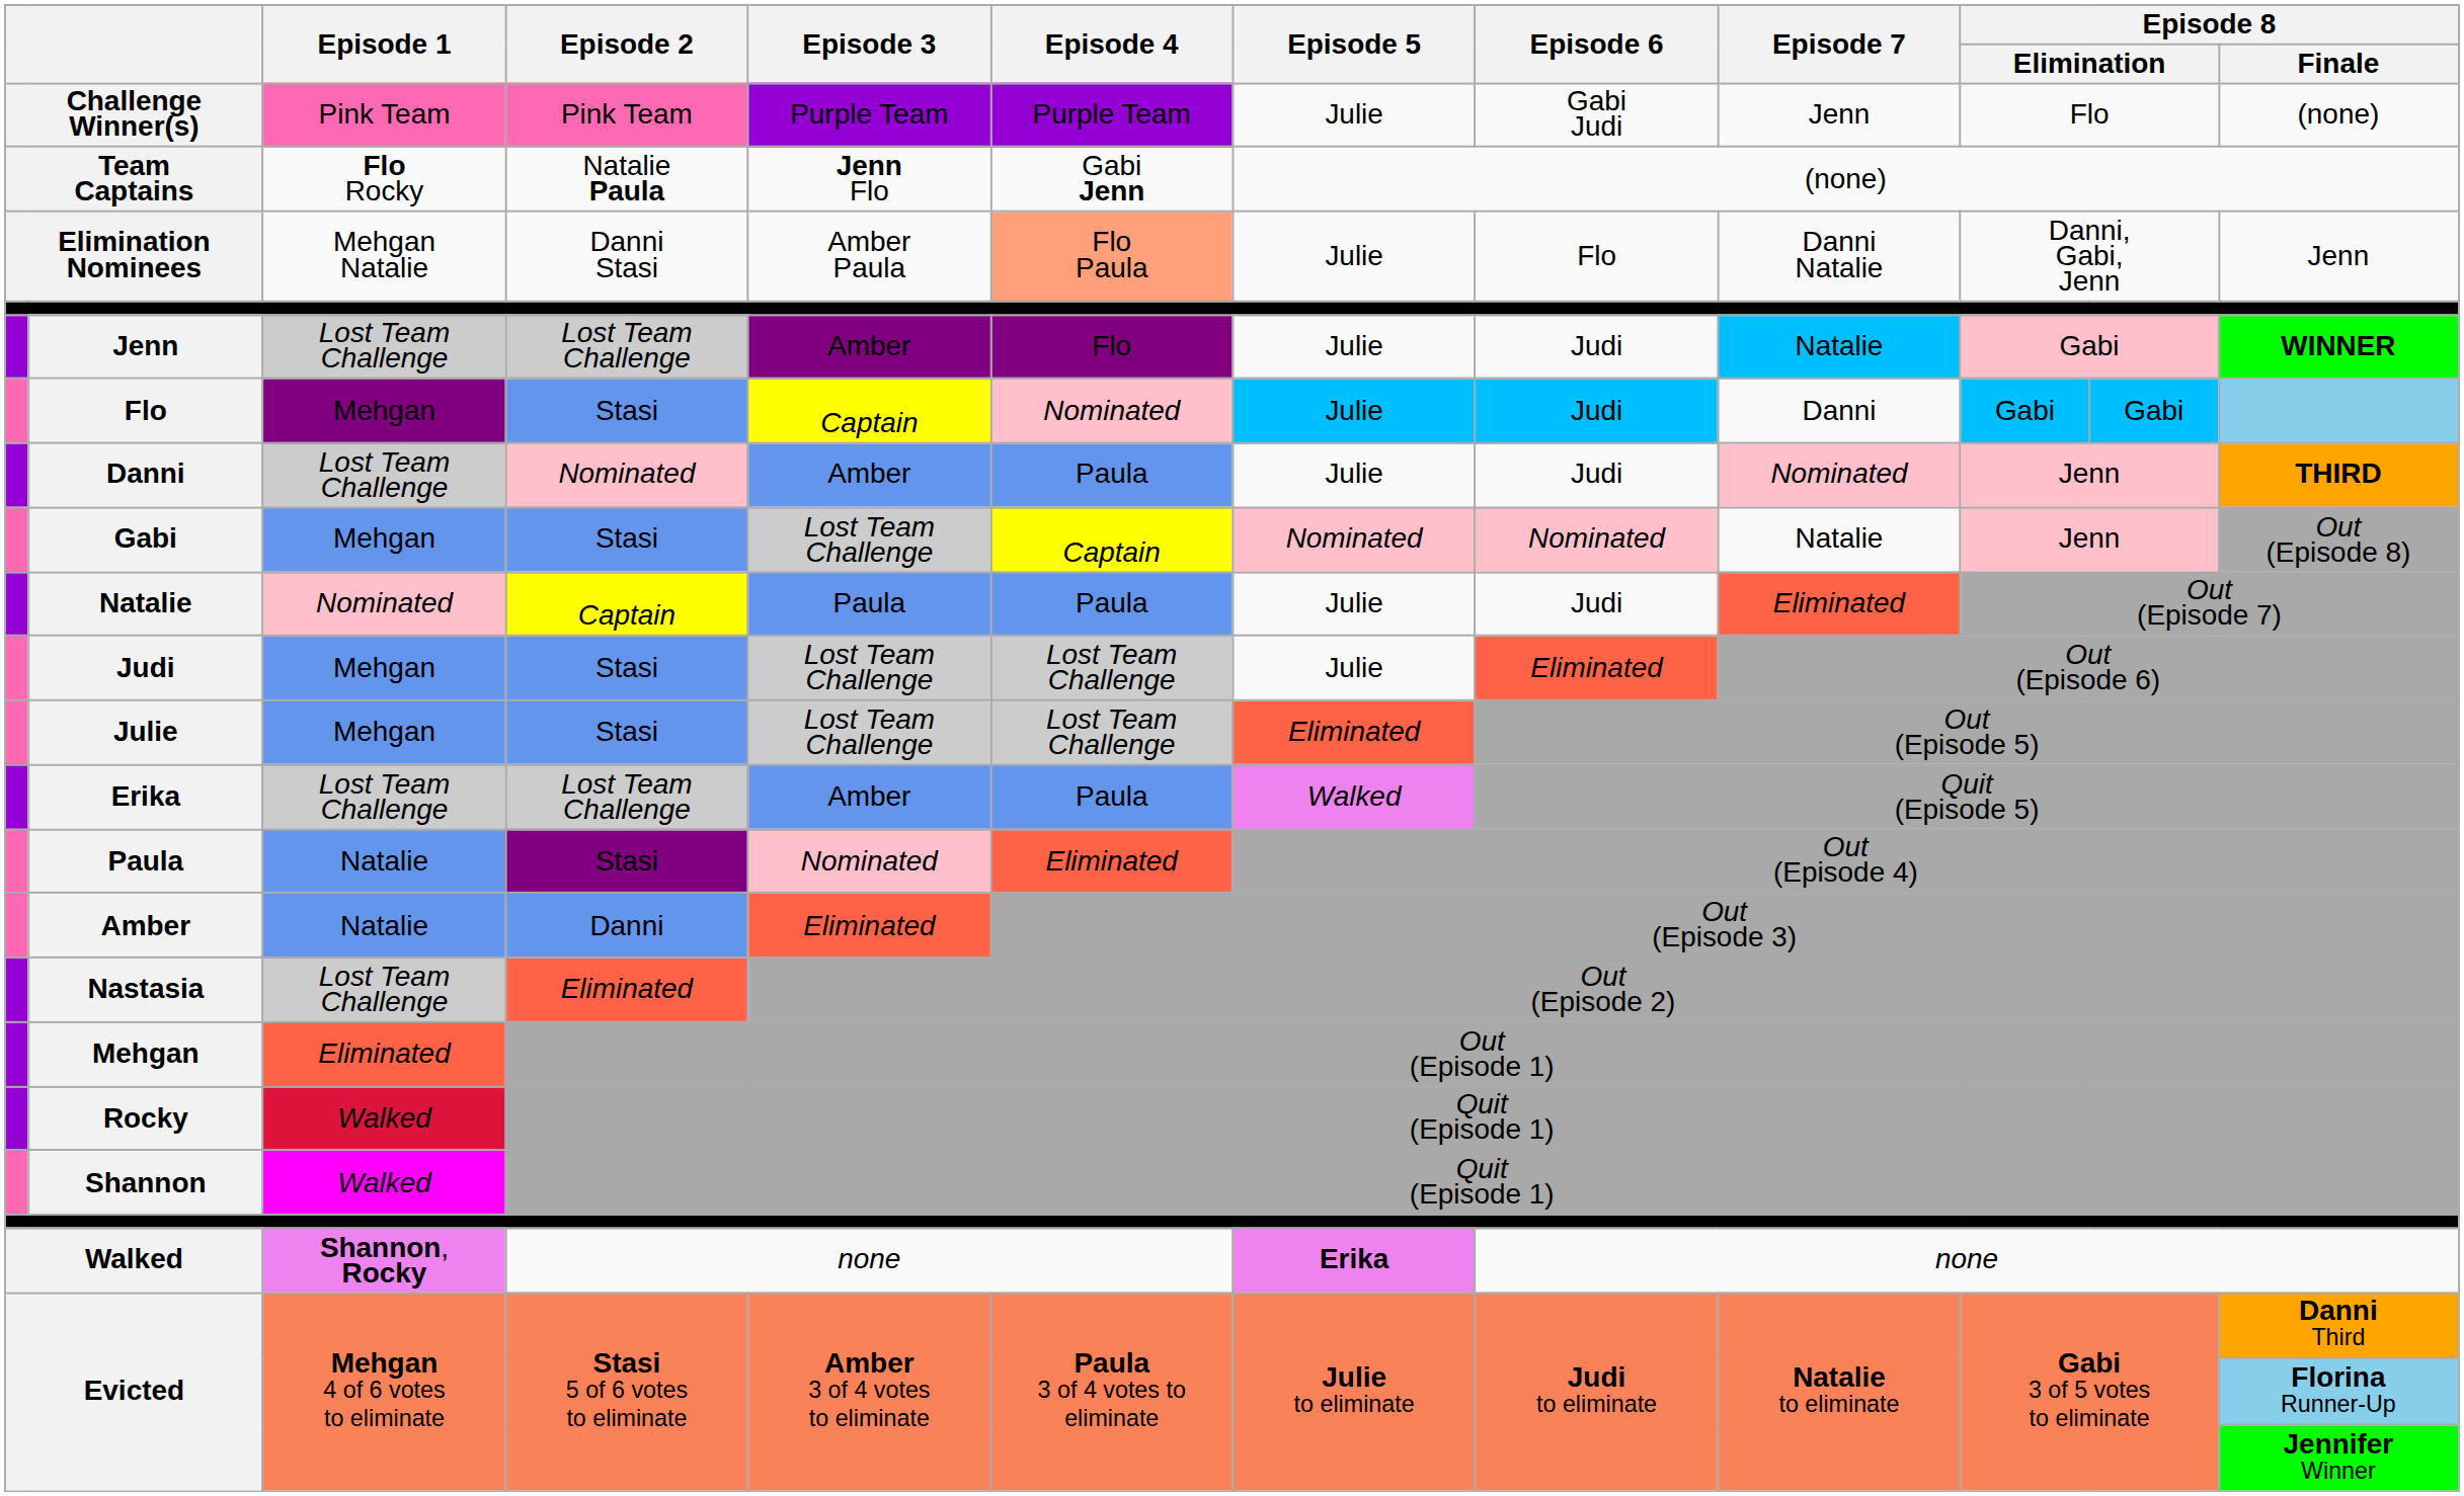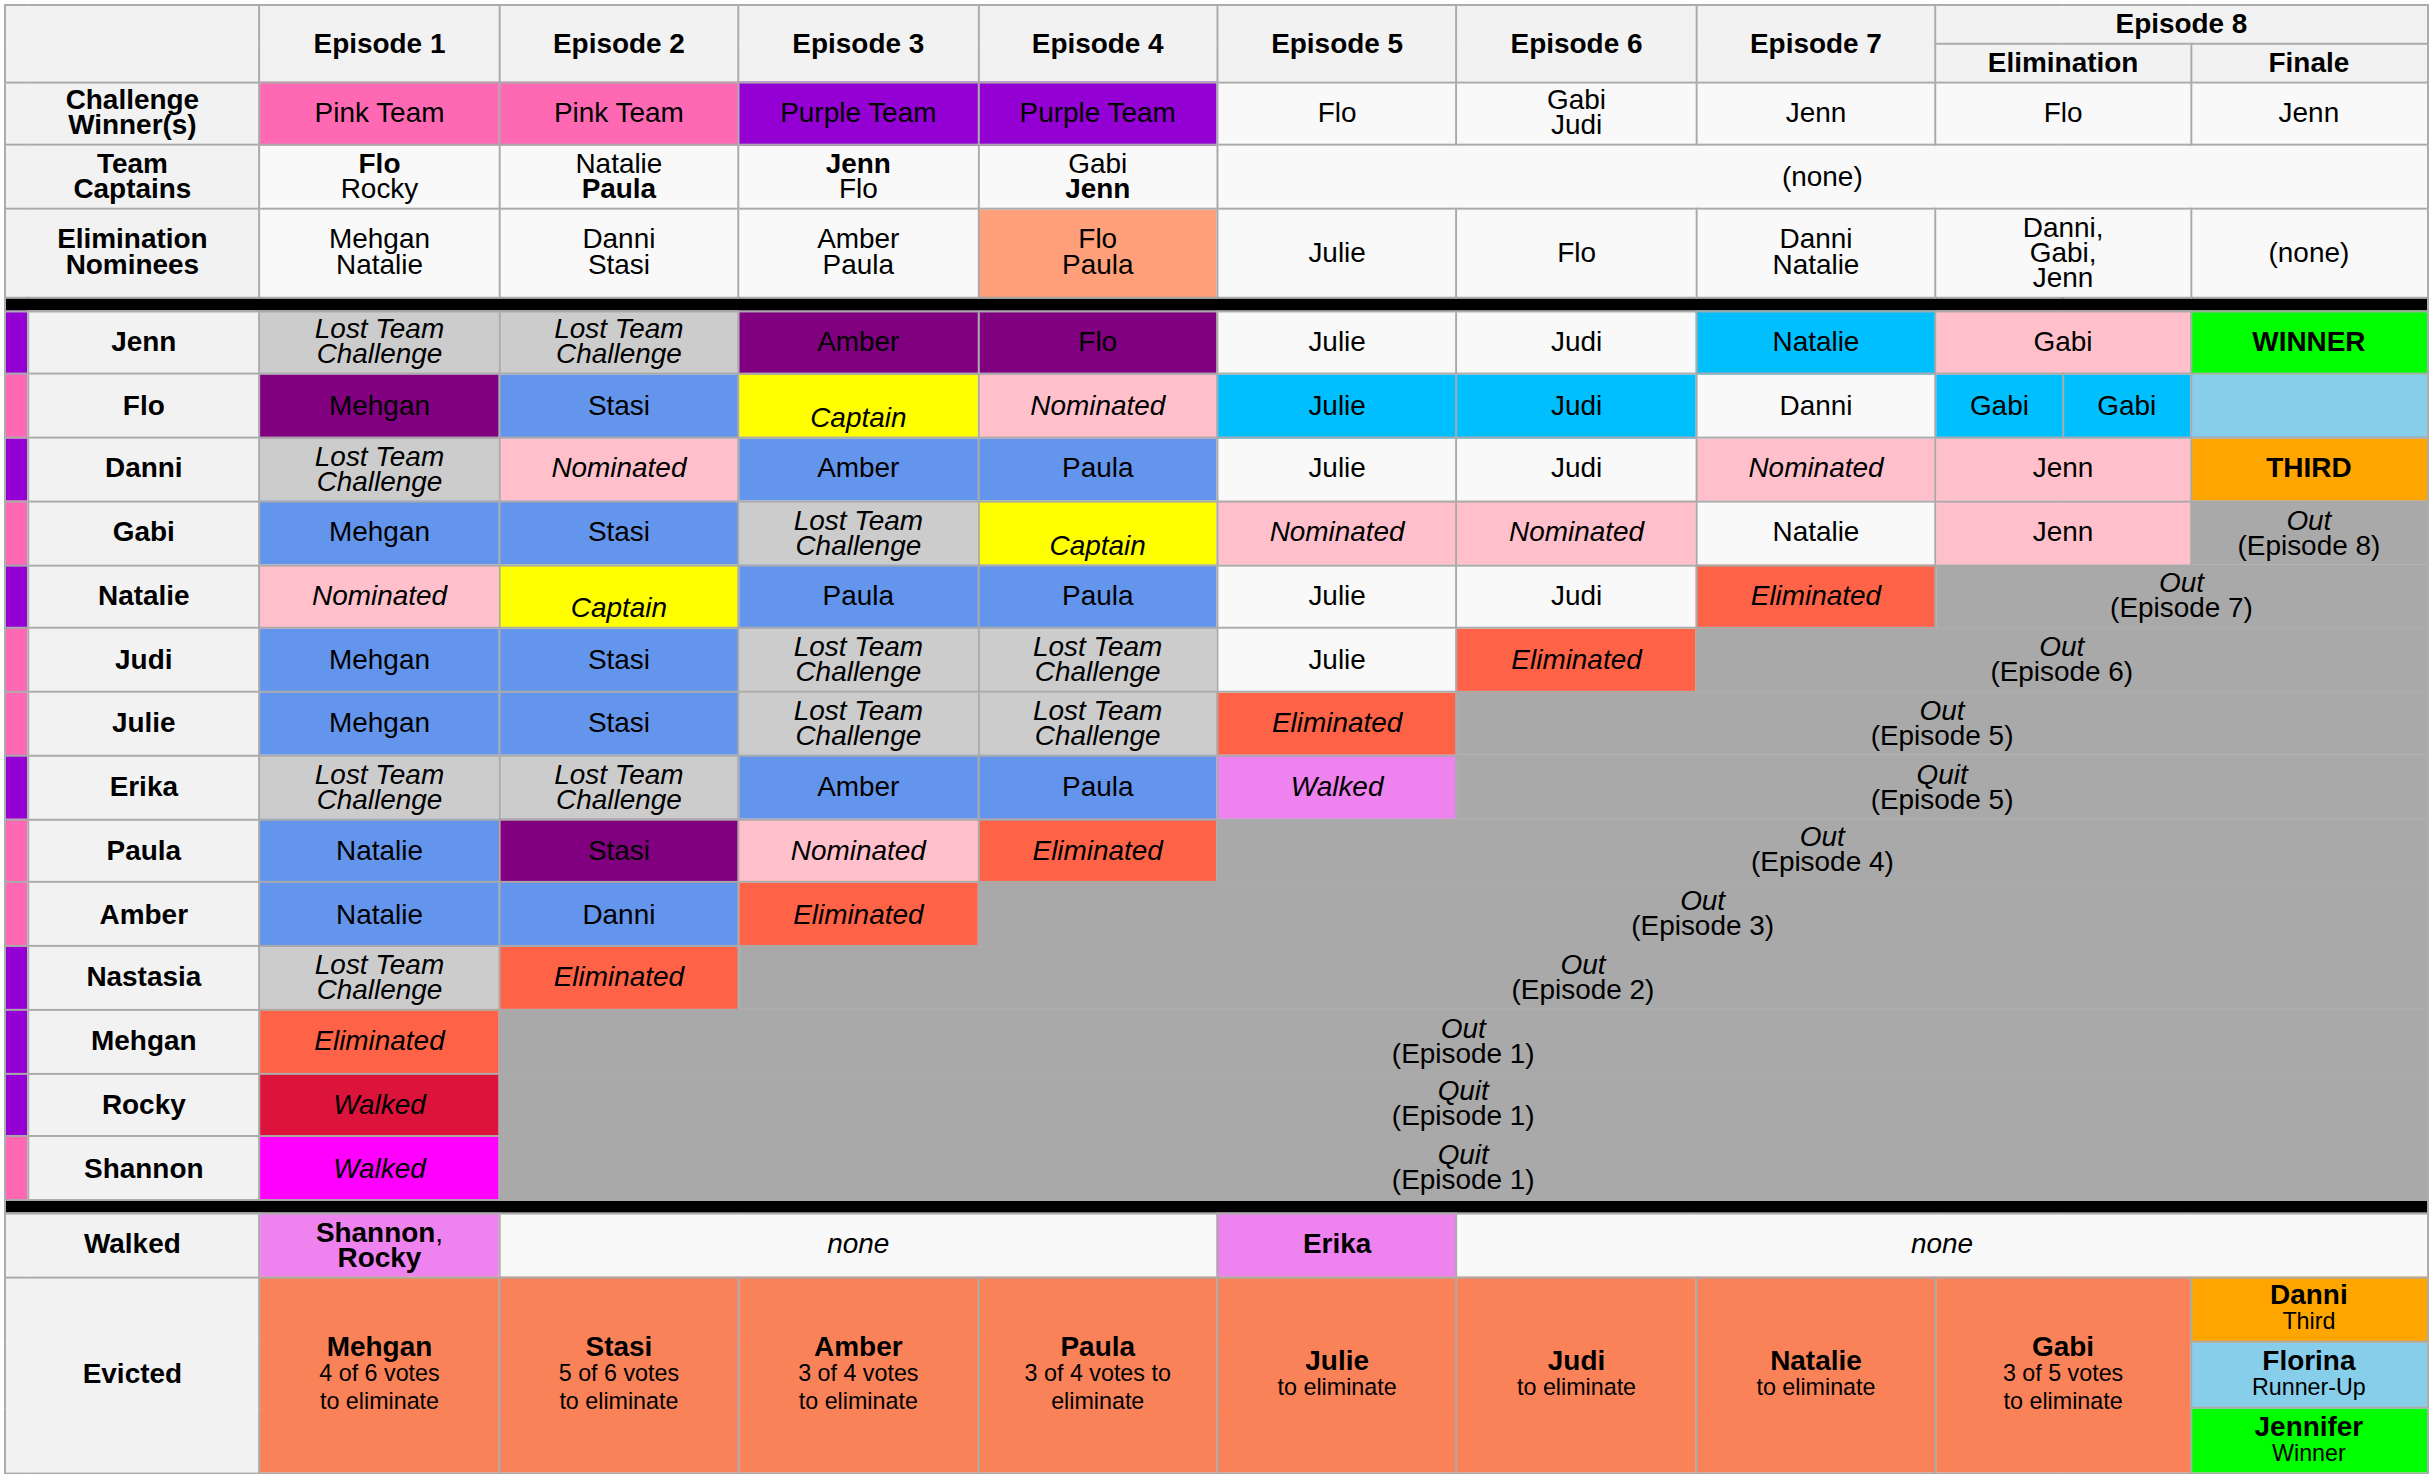Challenge Winner(s) | Episode 5: Julie -> Flo
Challenge Winner(s) | Episode 8 / Finale: (none) -> Jenn
Elimination Nominees | Episode 8 / Finale: Jenn -> (none)
